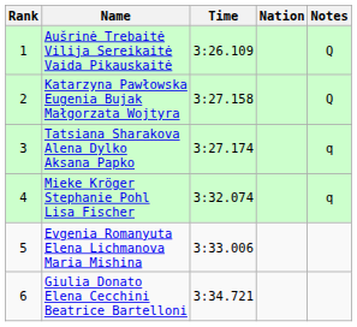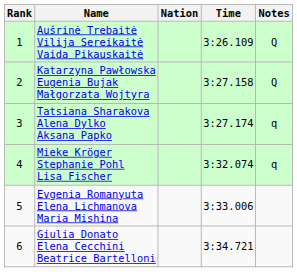columns swapped: Nation <-> Time
